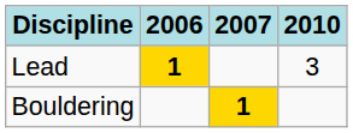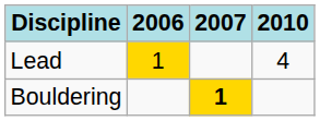Lead | 2006: bold -> normal
Lead | 2010: 3 -> 4
